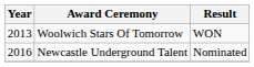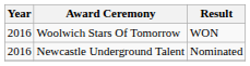Woolwich Stars Of Tomorrow | Year: 2013 -> 2016
